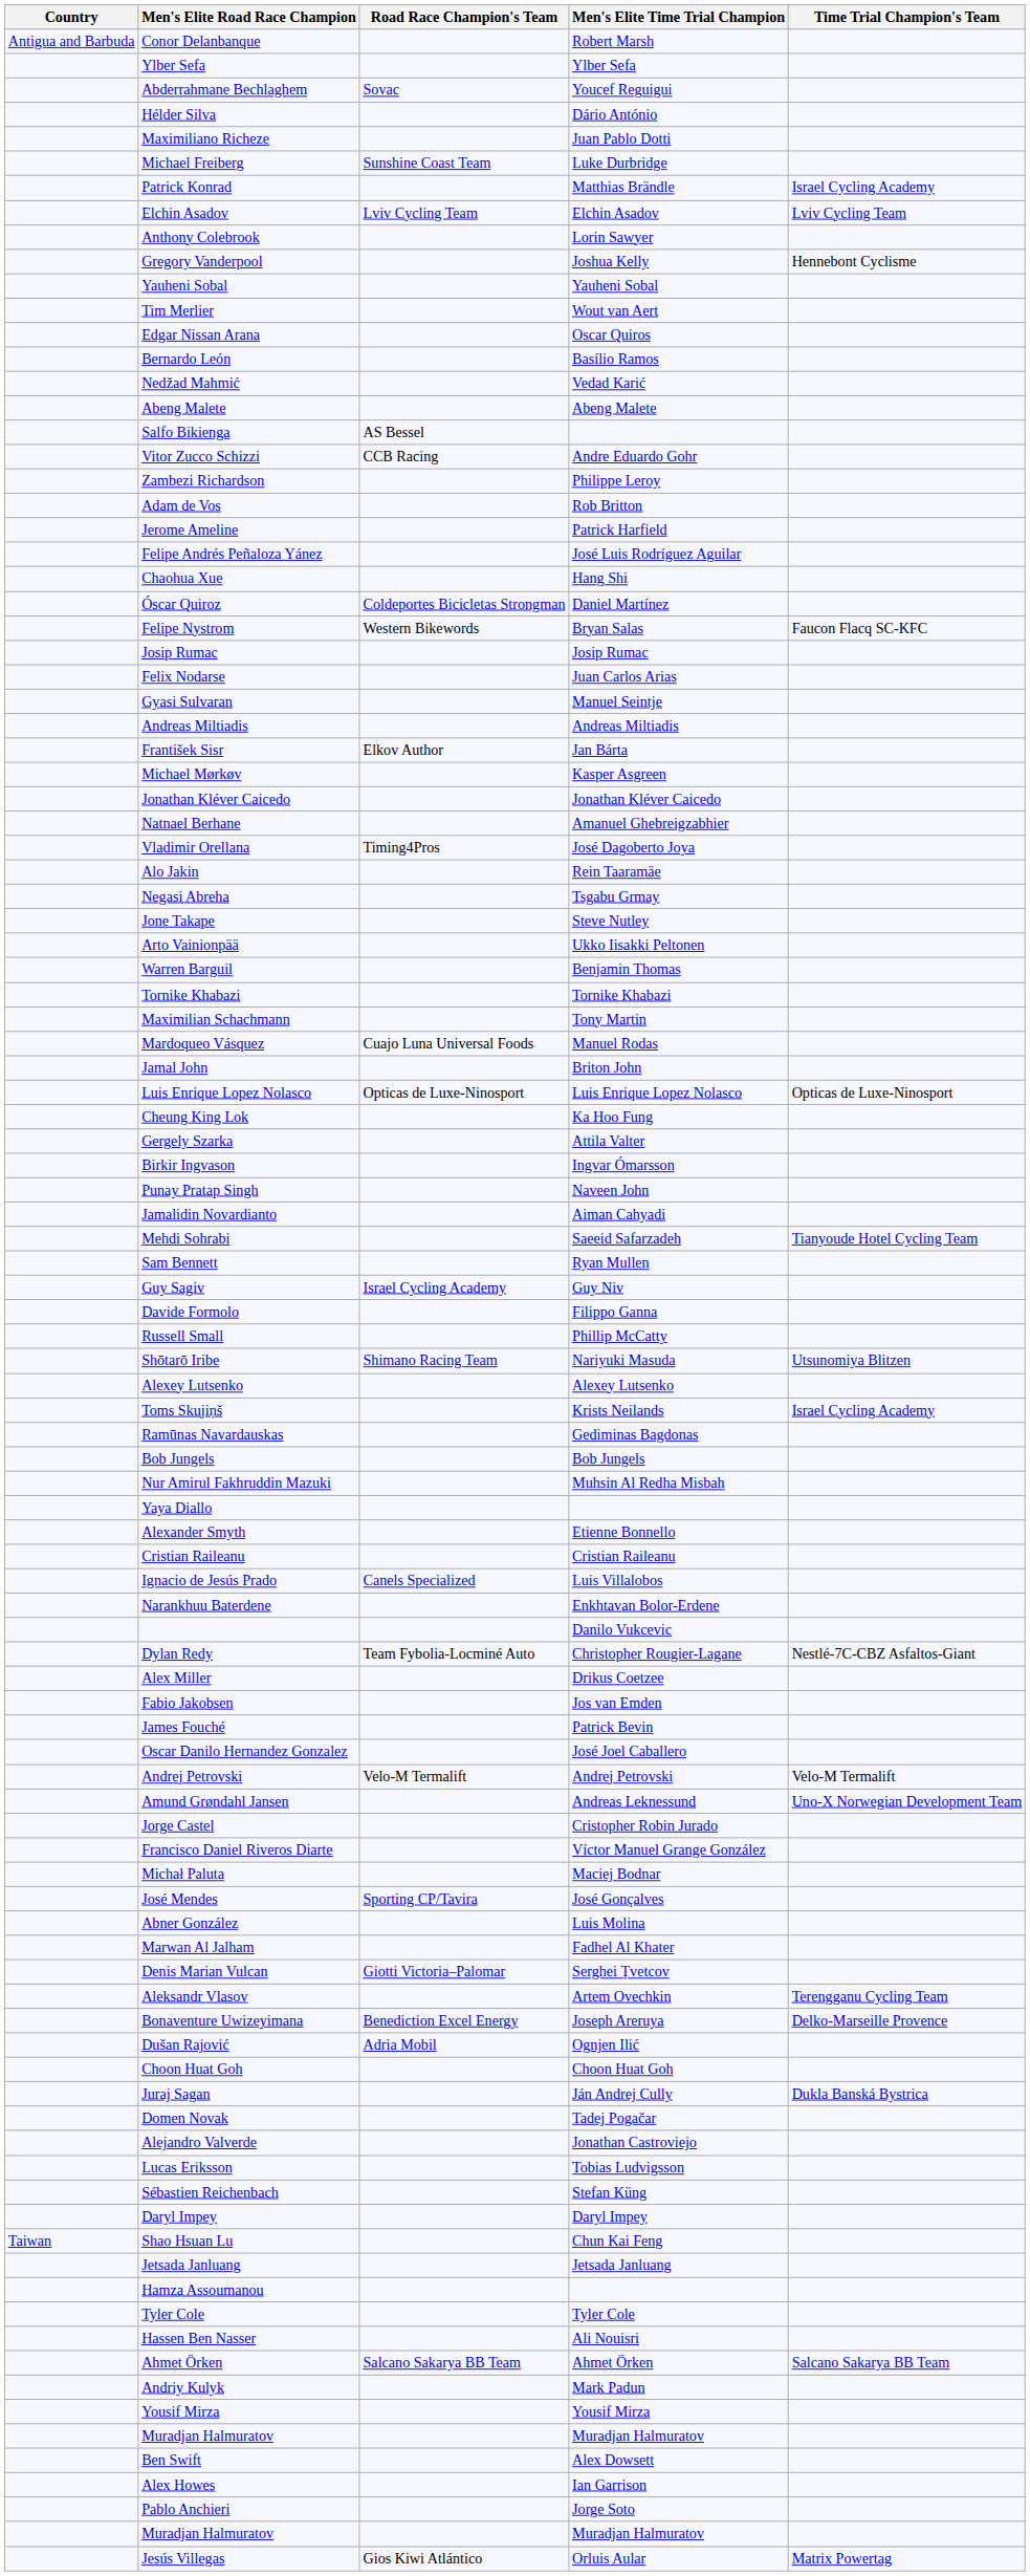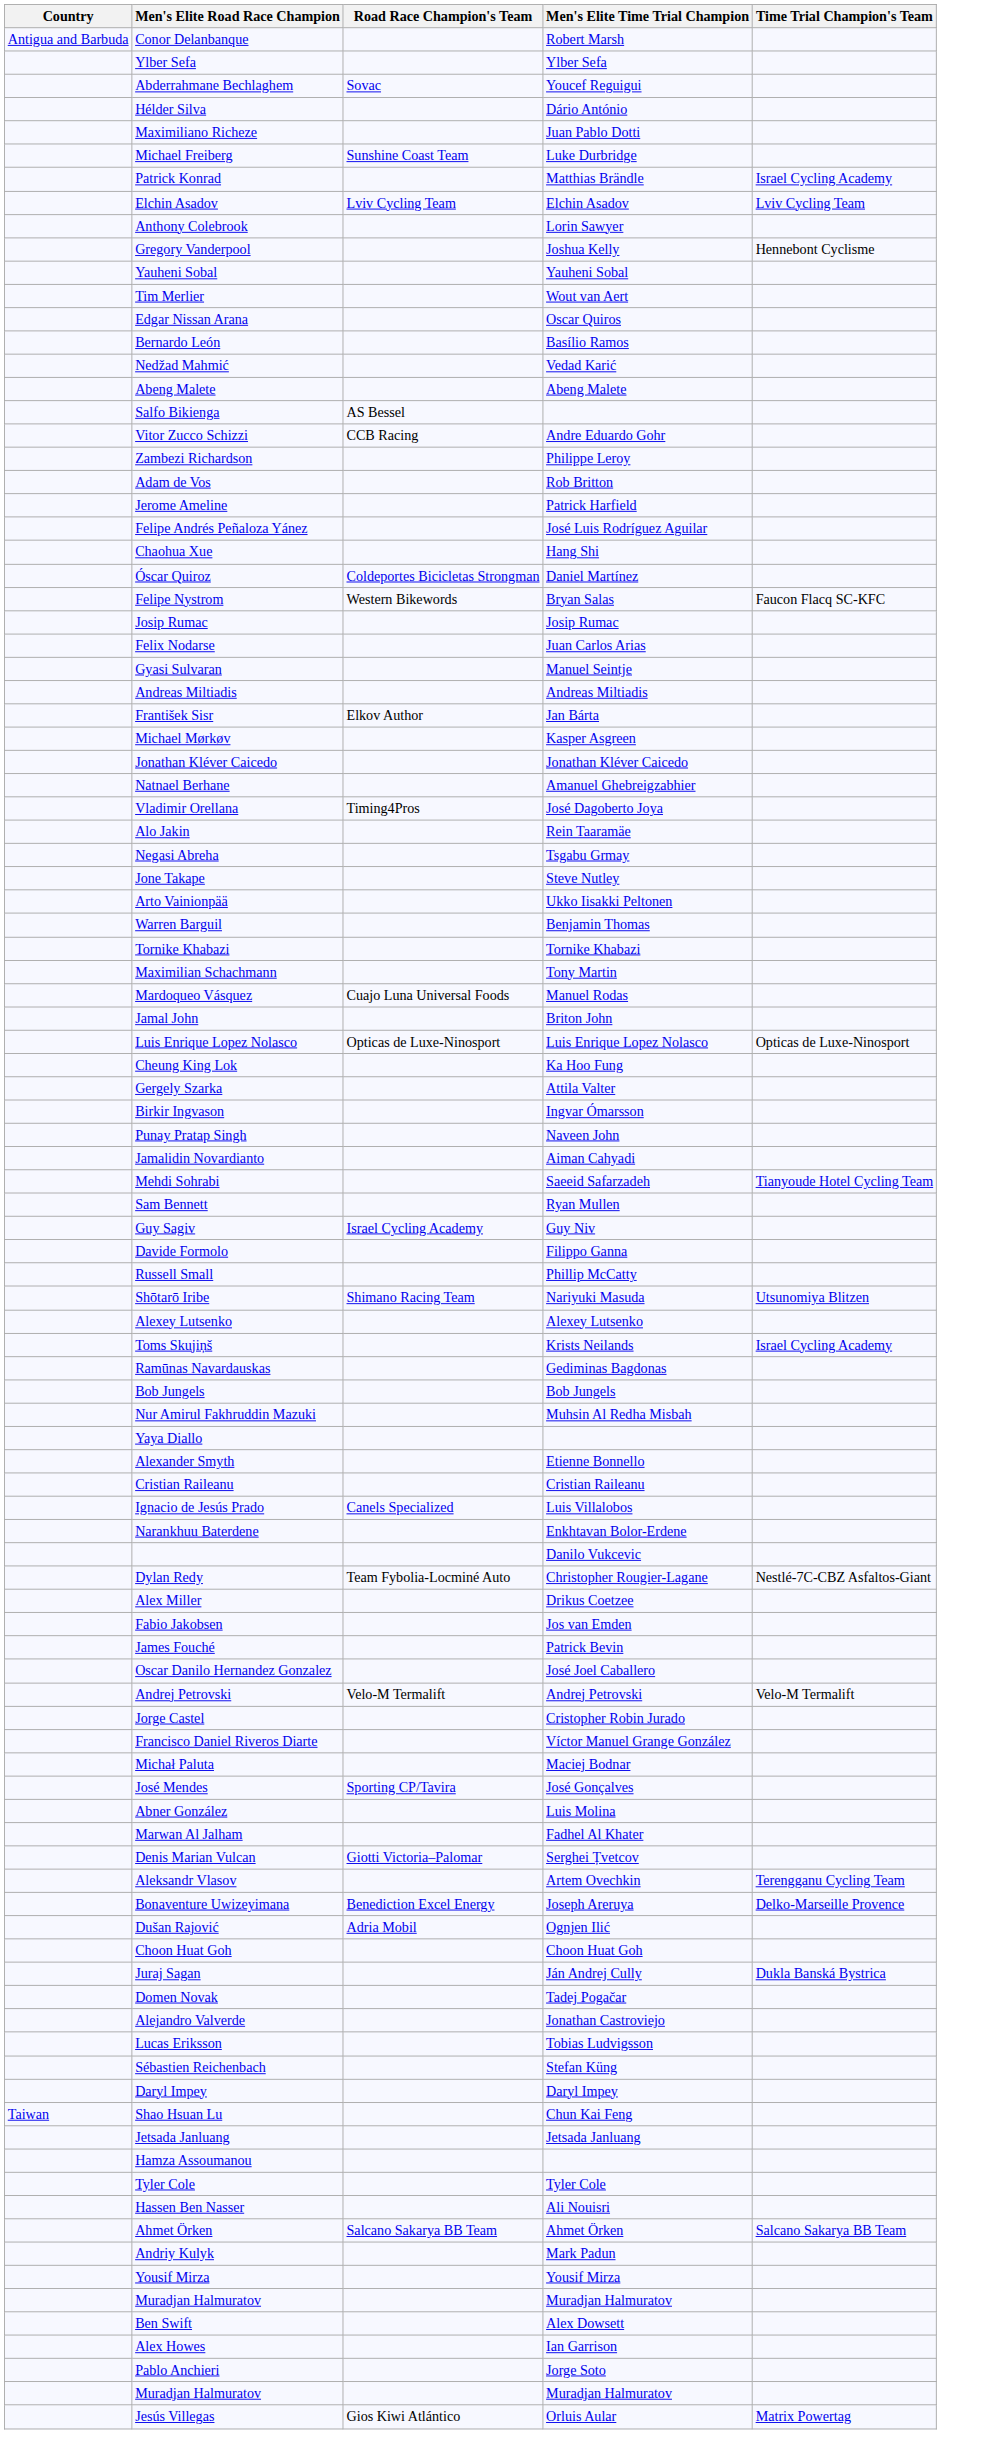- row: Amund Grøndahl Jansen | Andreas Leknessund | Uno-X Norwegian Development Team
